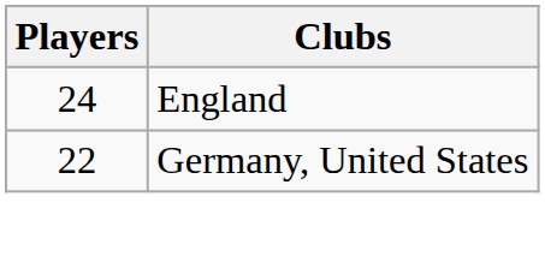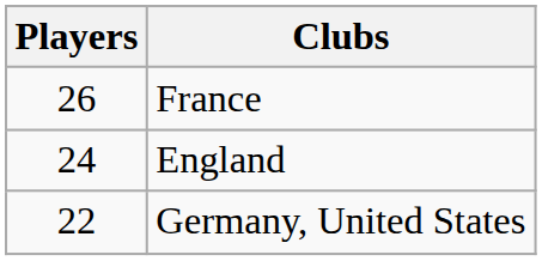+ row: 26 | France
